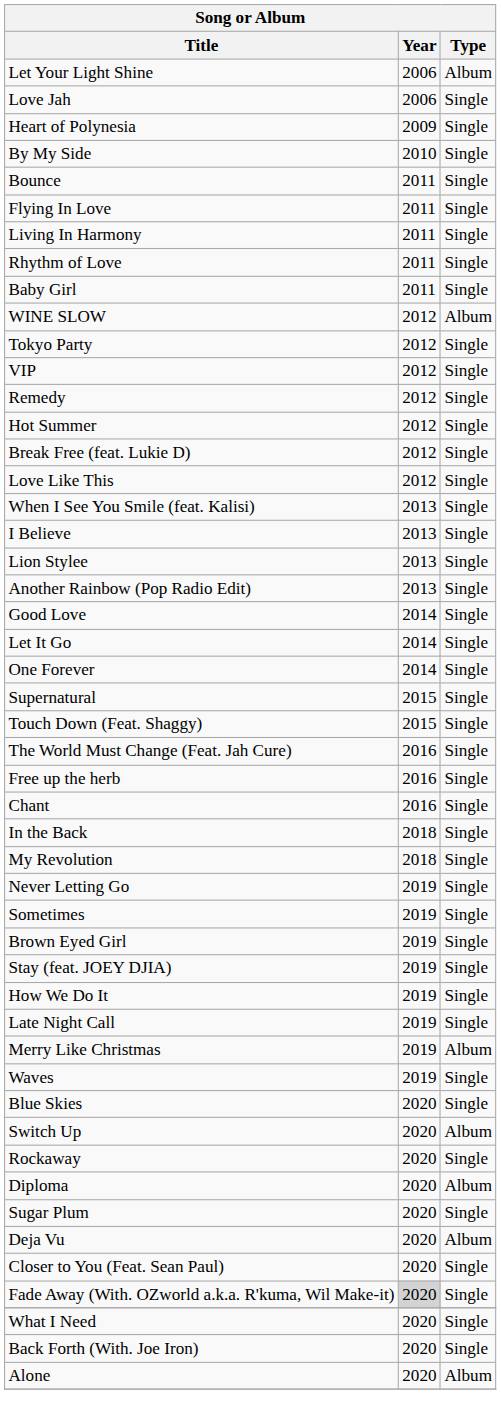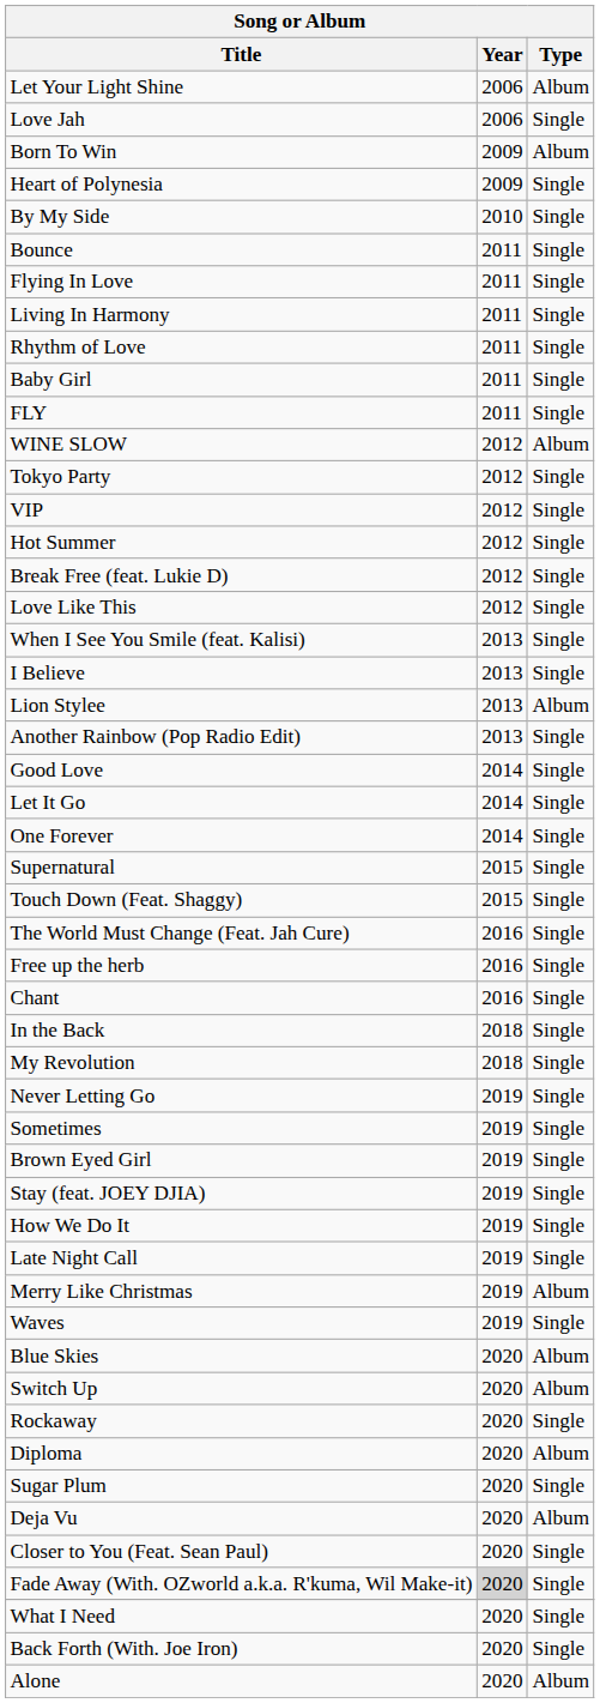+ row: Born To Win | 2009 | Album
+ row: FLY | 2011 | Single
- row: Remedy | 2012 | Single
Lion Stylee | Type: Single -> Album
Blue Skies | Type: Single -> Album
